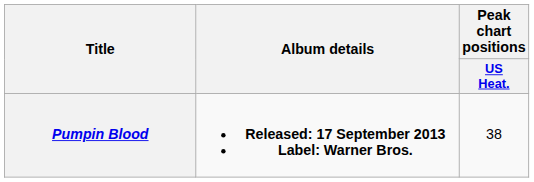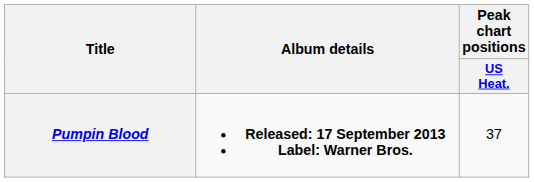Pumpin Blood | Peak chart positions / US Heat.: 38 -> 37
